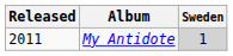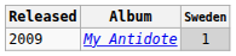My Antidote | Released: 2011 -> 2009
